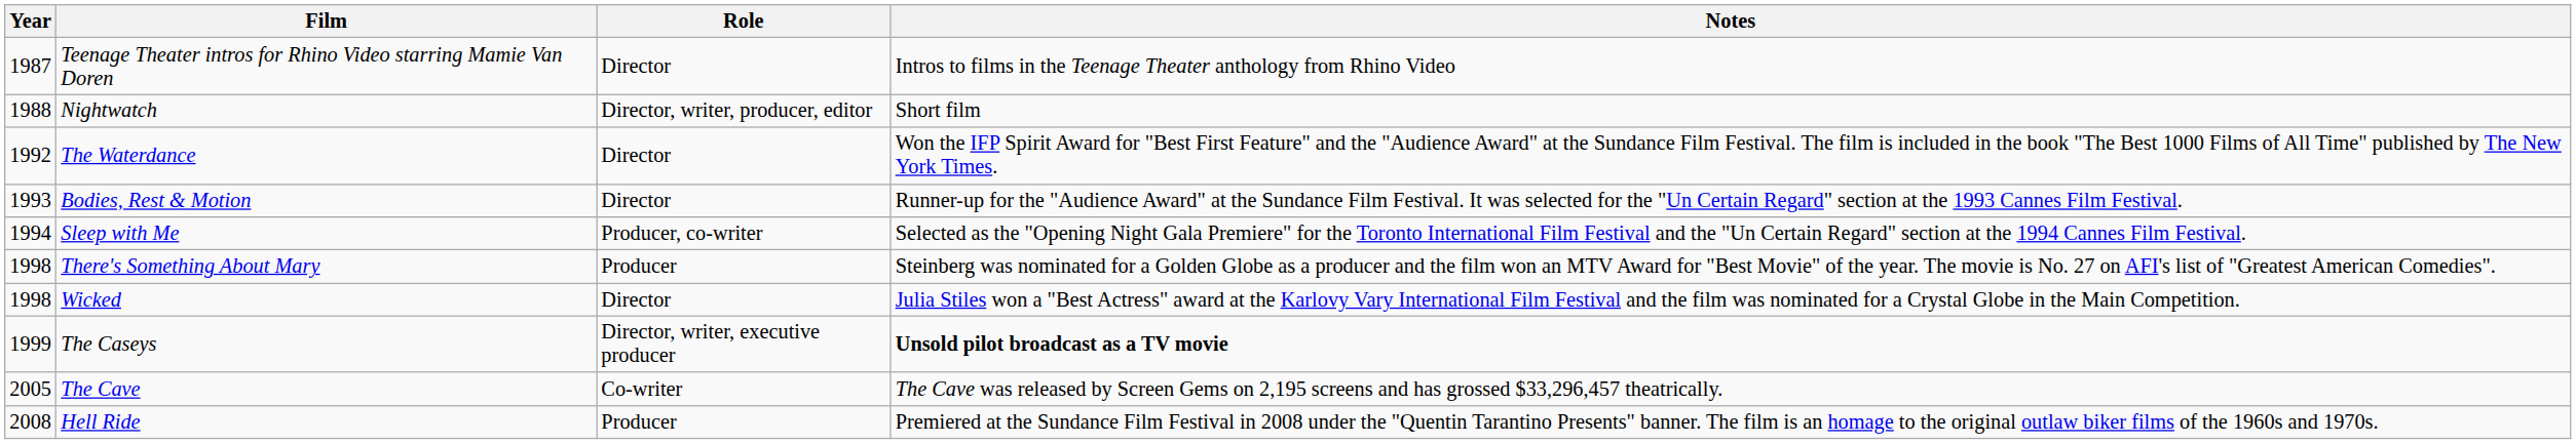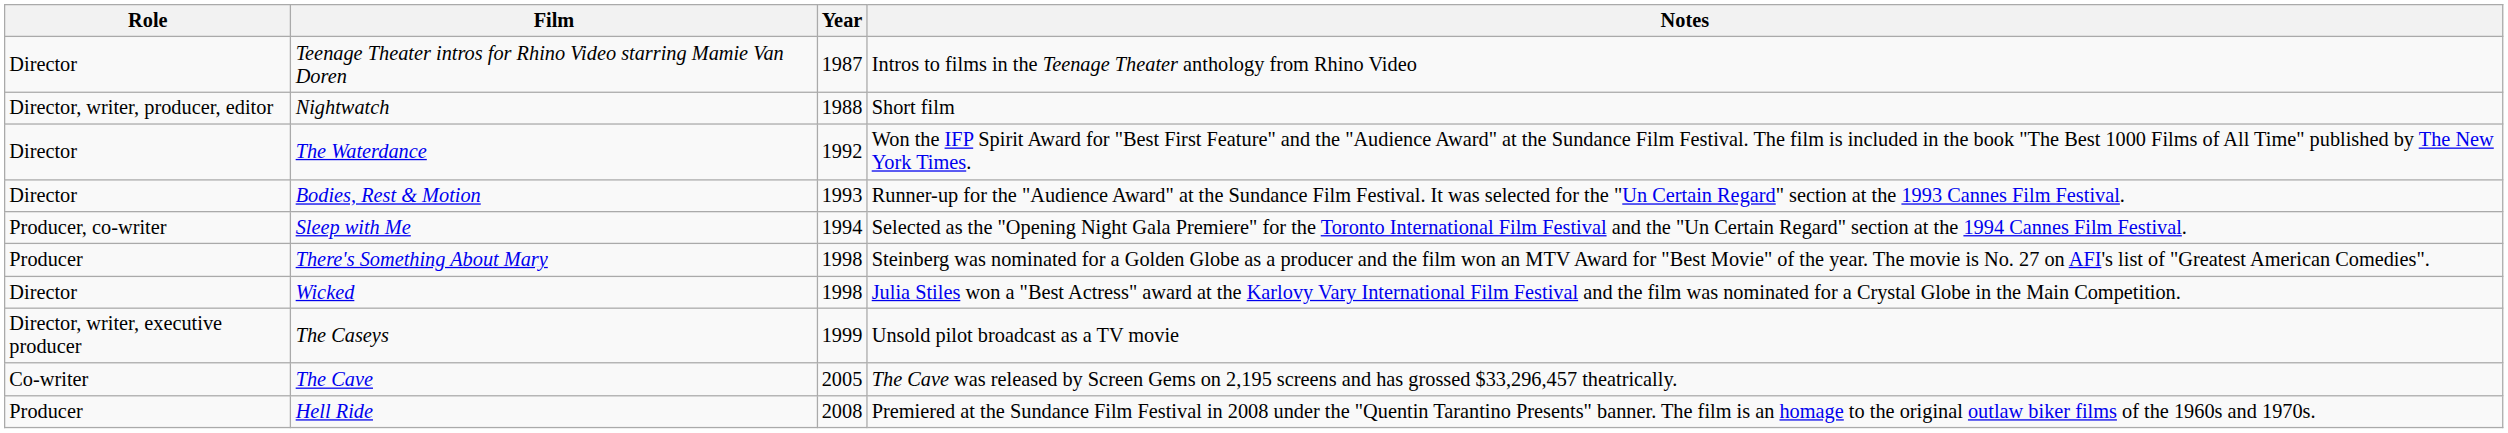columns swapped: Year <-> Role
The Caseys | Notes: bold -> normal
